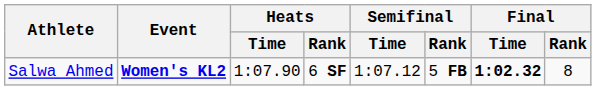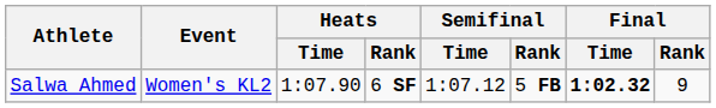Salwa Ahmed | Event: bold -> normal
Salwa Ahmed | Final / Rank: 8 -> 9
